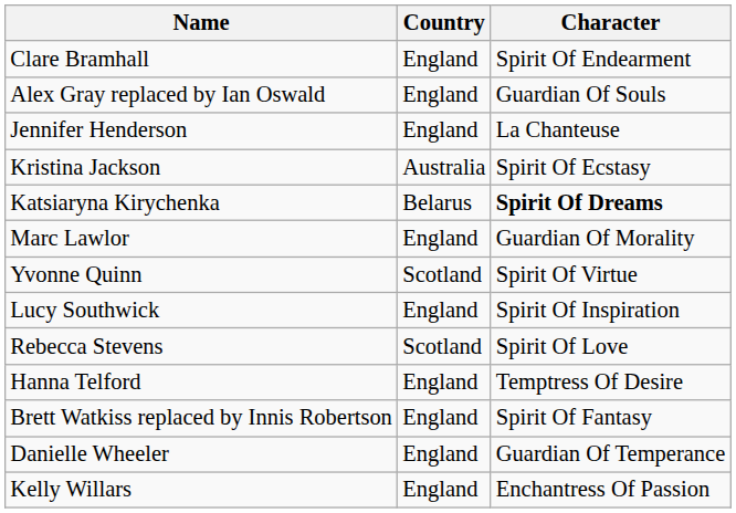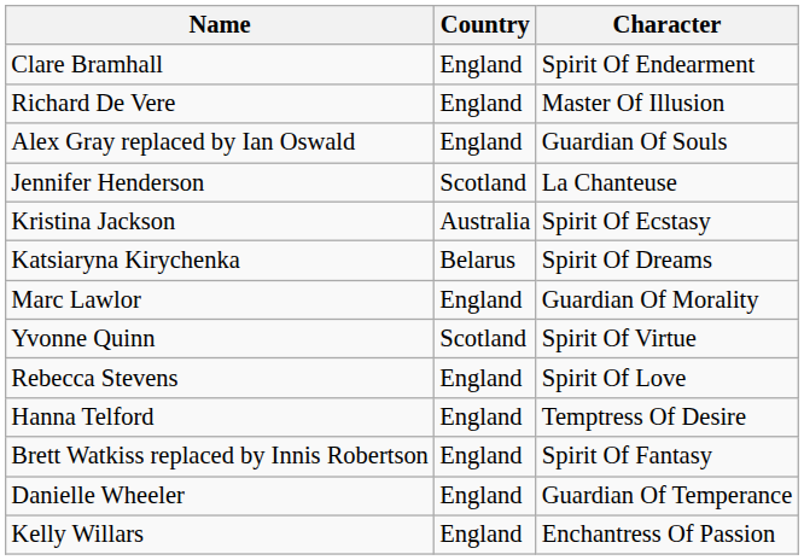+ row: Richard De Vere | England | Master Of Illusion
Jennifer Henderson | Country: England -> Scotland
Katsiaryna Kirychenka | Character: bold -> normal
- row: Lucy Southwick | England | Spirit Of Inspiration
Rebecca Stevens | Country: Scotland -> England
